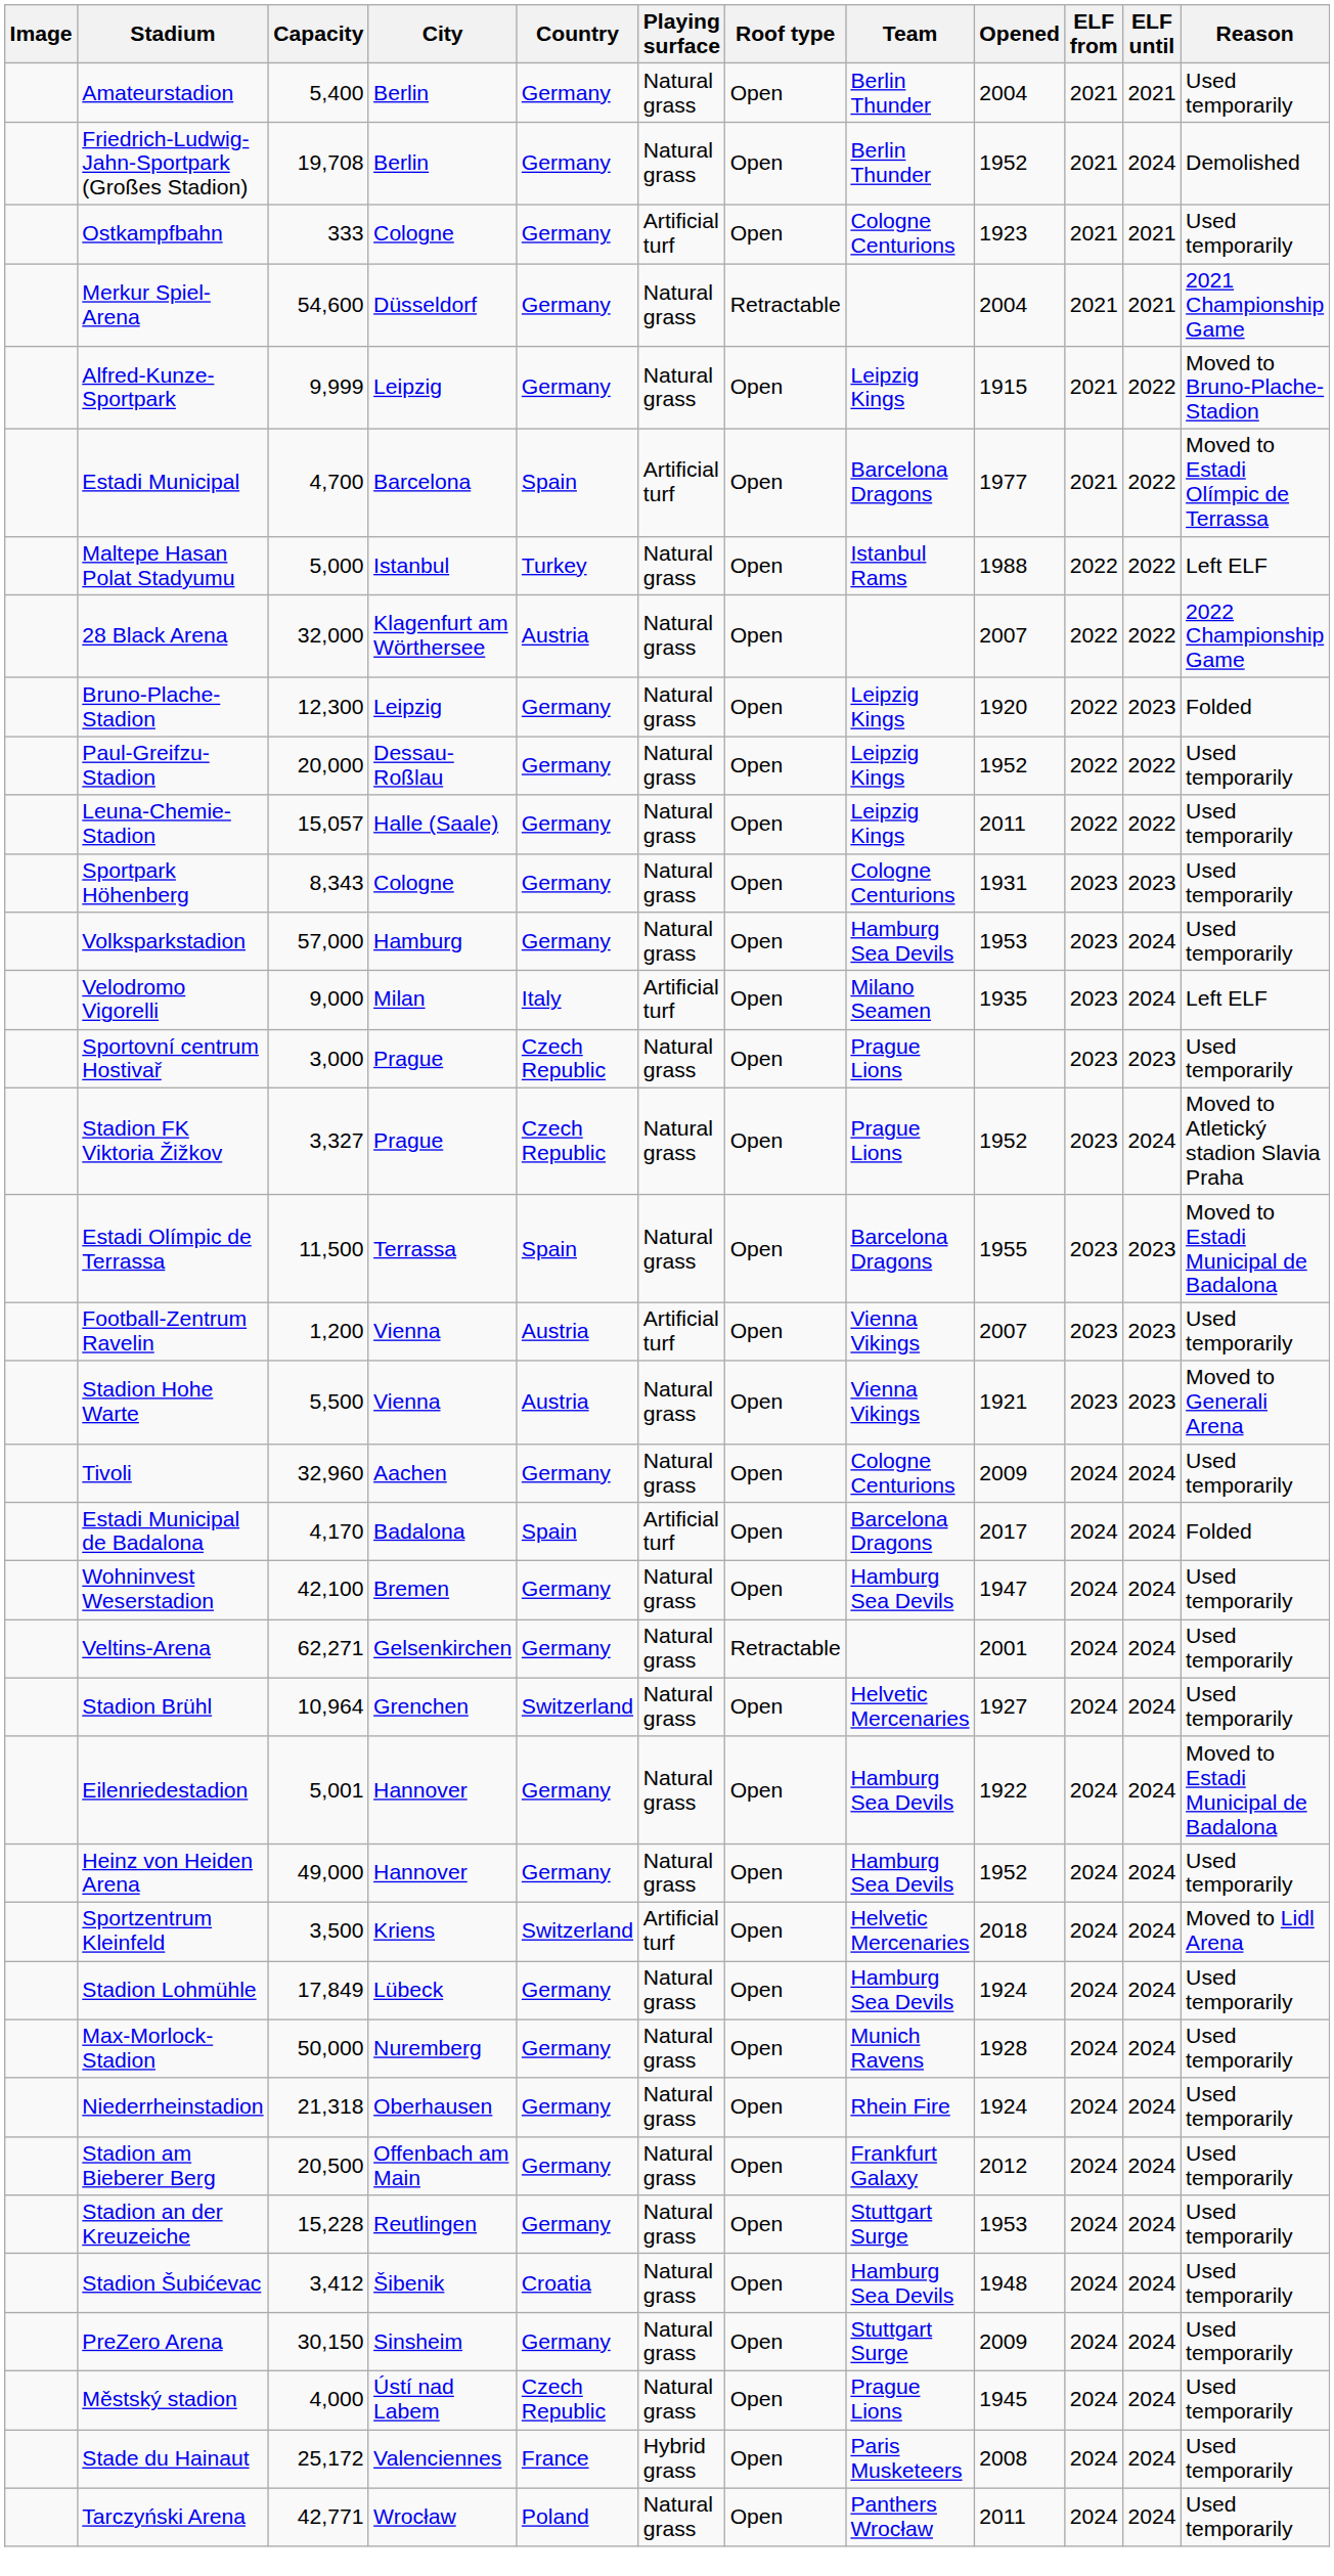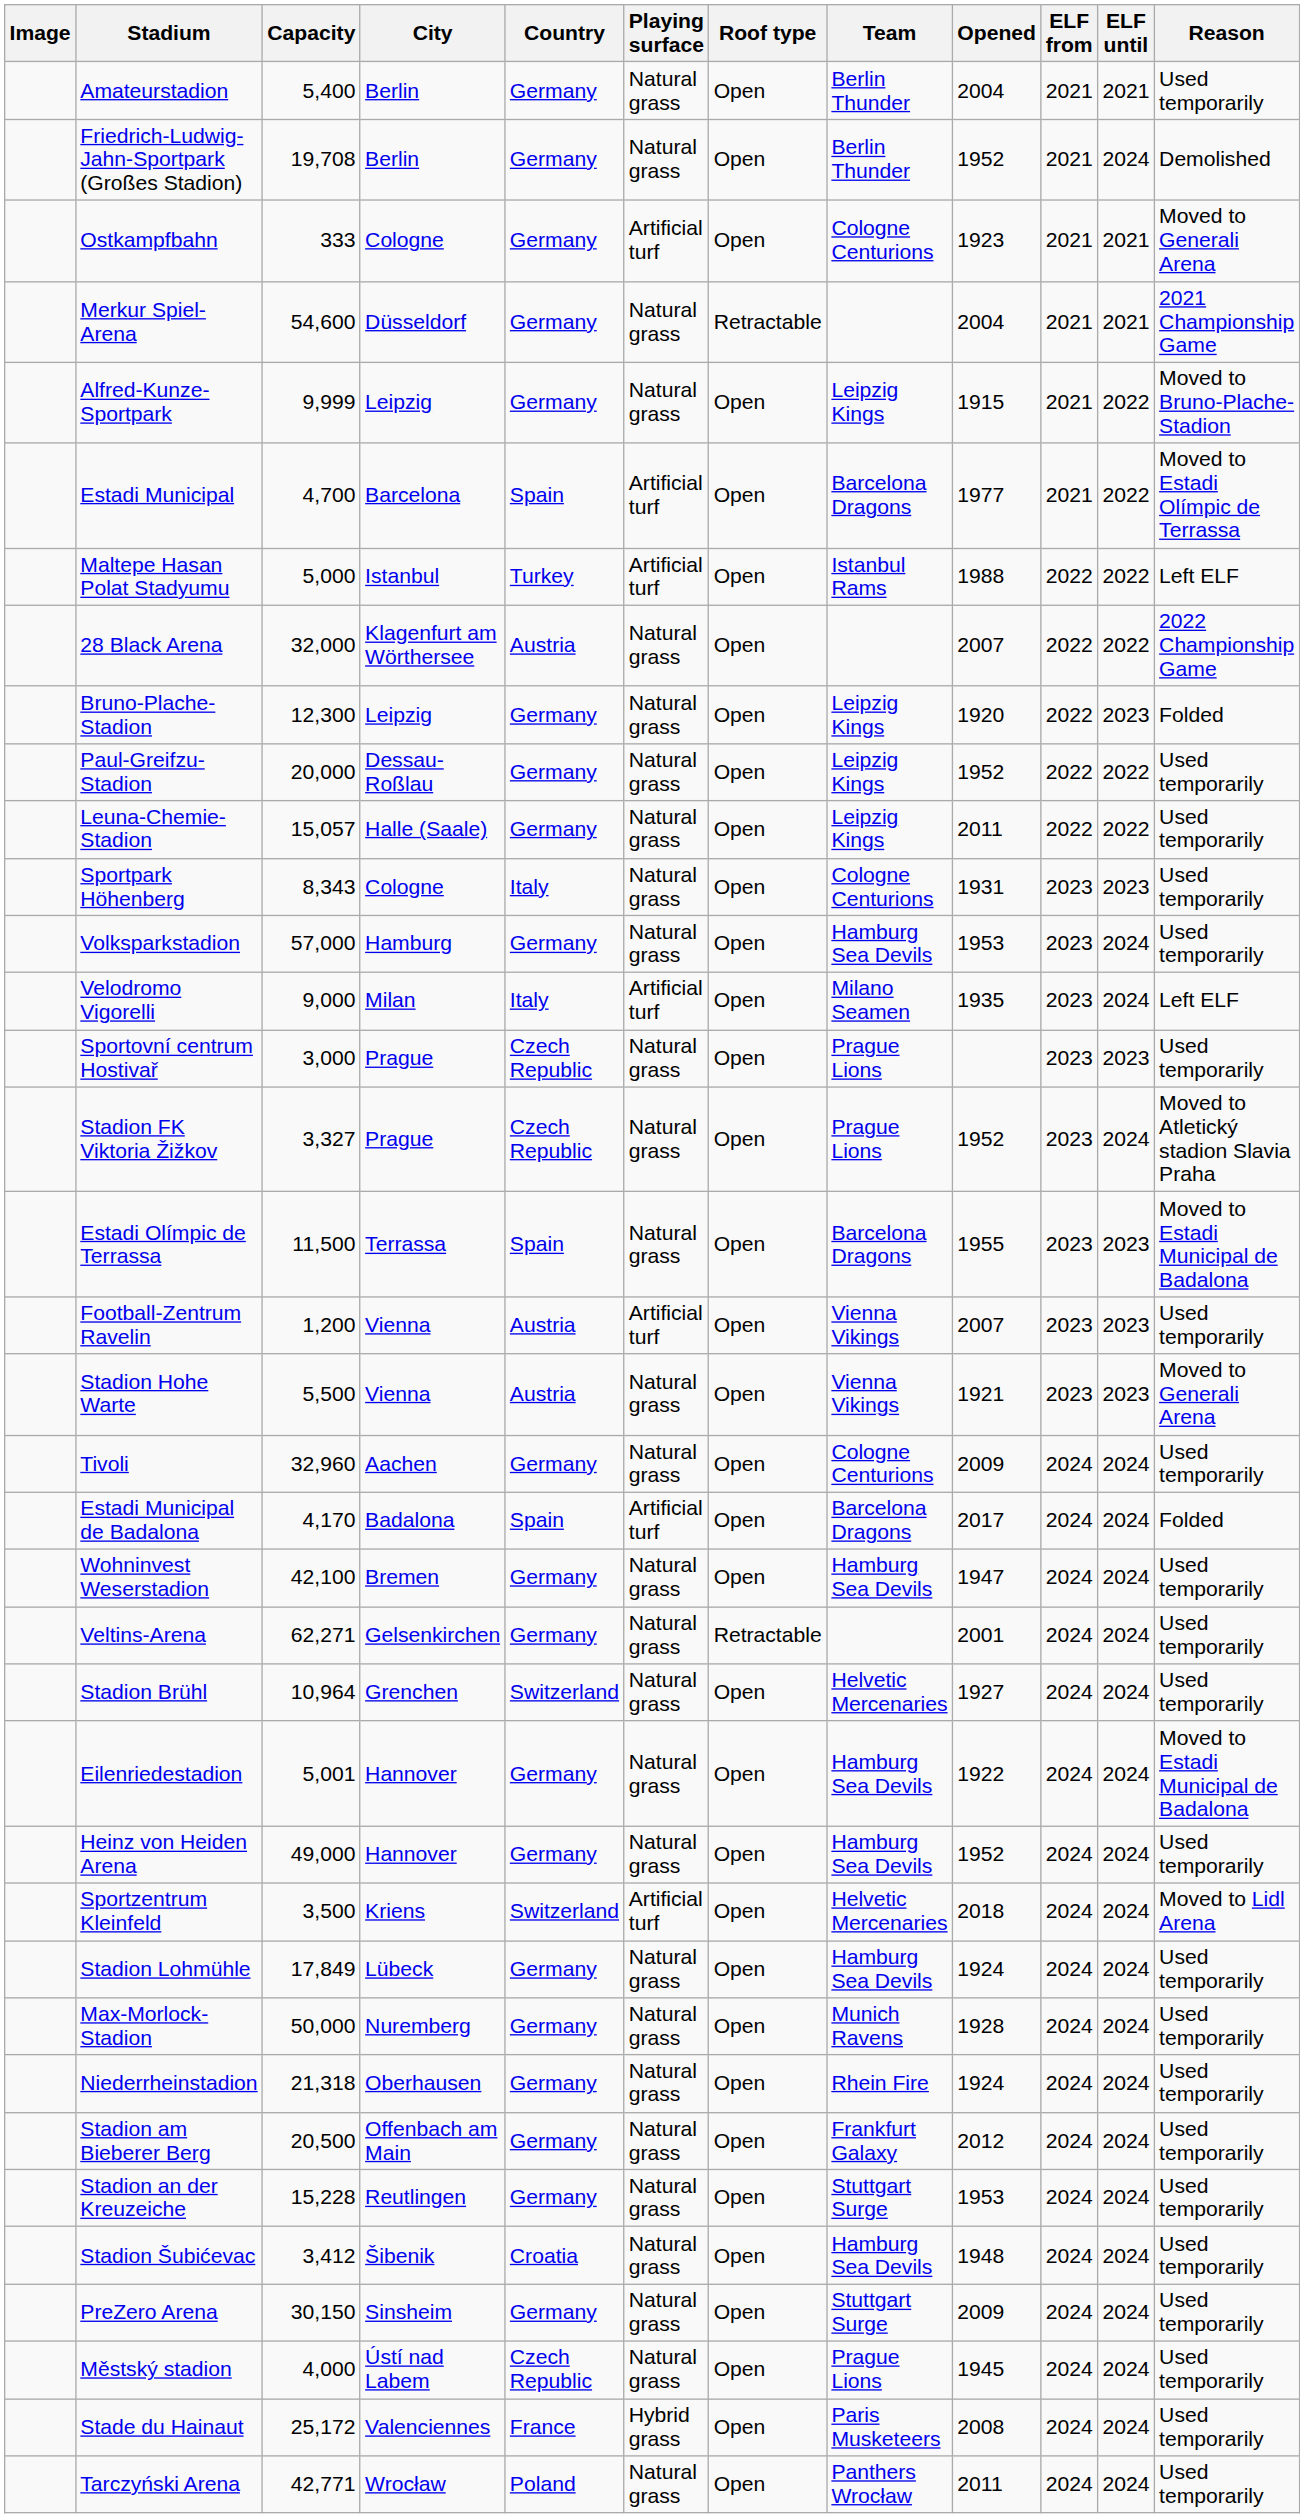Ostkampfbahn | Reason: Used temporarily -> Moved to Generali Arena
Maltepe Hasan Polat Stadyumu | Playing surface: Natural grass -> Artificial turf
Sportpark Höhenberg | Country: Germany -> Italy
